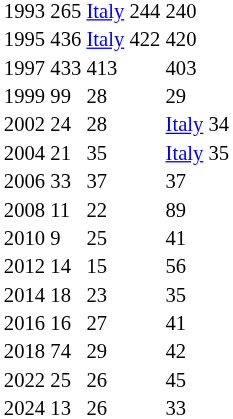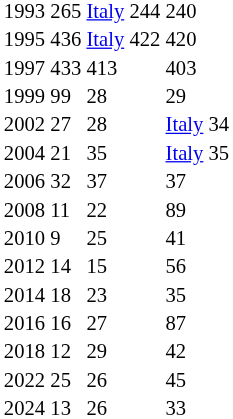2002 | column 2: 24 -> 27
2006 | column 2: 33 -> 32
2016 | column 4: 41 -> 87
2018 | column 2: 74 -> 12
